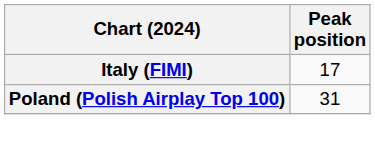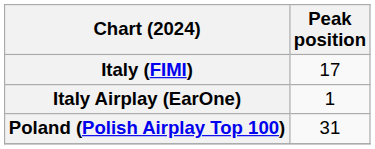+ row: Italy Airplay (EarOne) | 1
